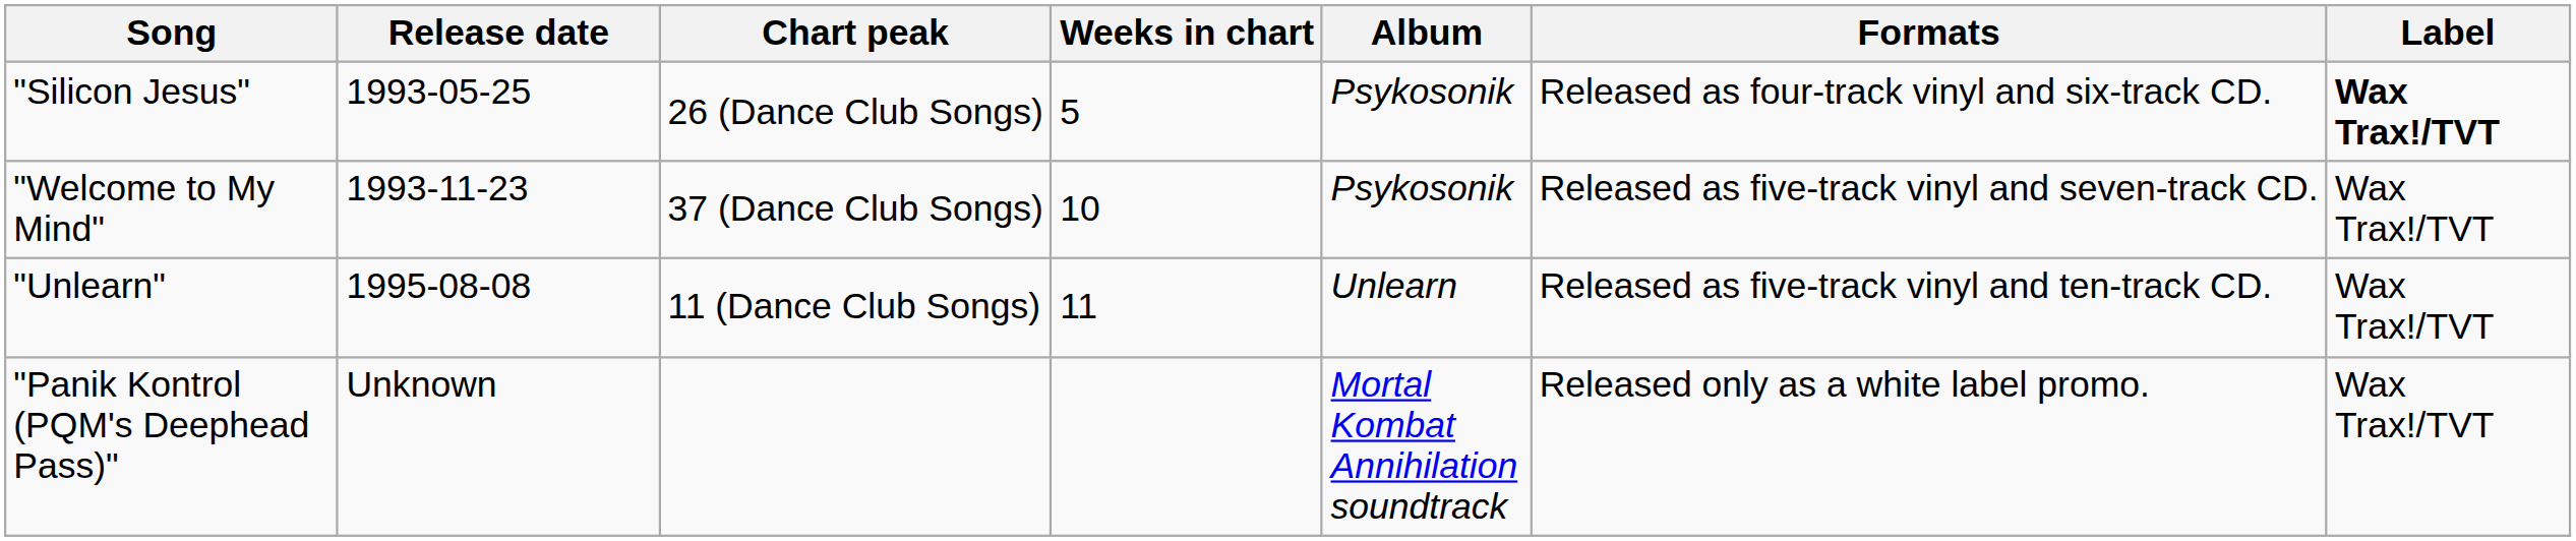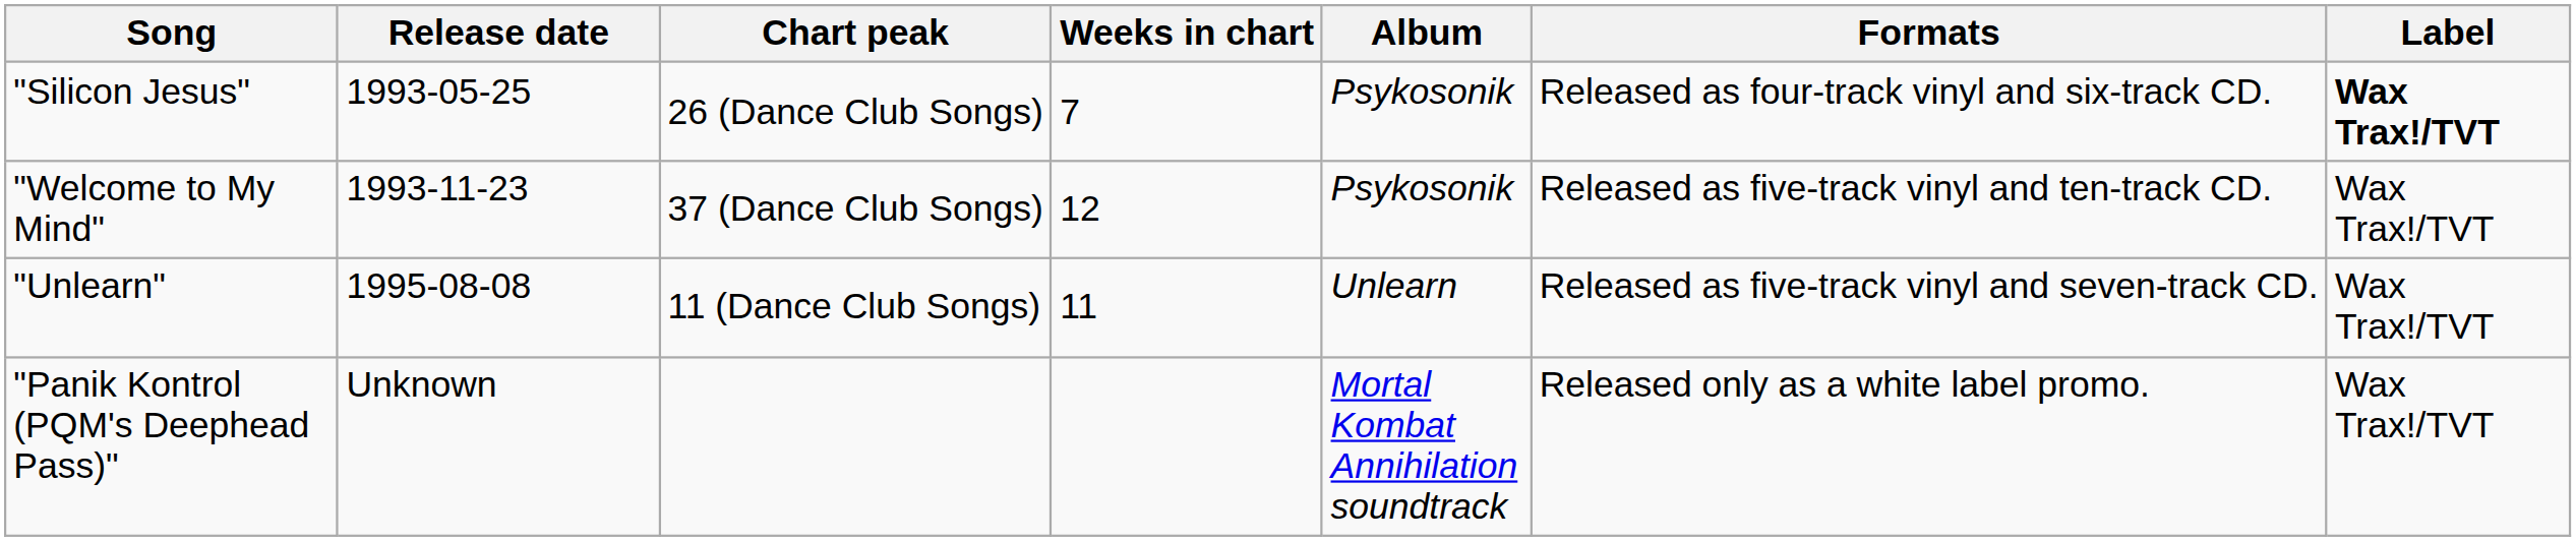"Silicon Jesus" | Weeks in chart: 5 -> 7
"Welcome to My Mind" | Weeks in chart: 10 -> 12
"Welcome to My Mind" | Formats: Released as five-track vinyl and seven-track CD. -> Released as five-track vinyl and ten-track CD.
"Unlearn" | Formats: Released as five-track vinyl and ten-track CD. -> Released as five-track vinyl and seven-track CD.
